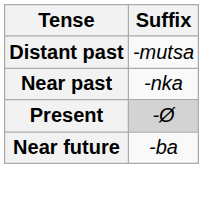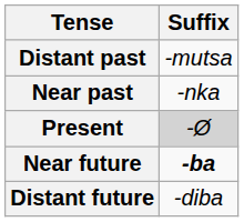Near future | Suffix: normal -> bold
+ row: Distant future | -diba
